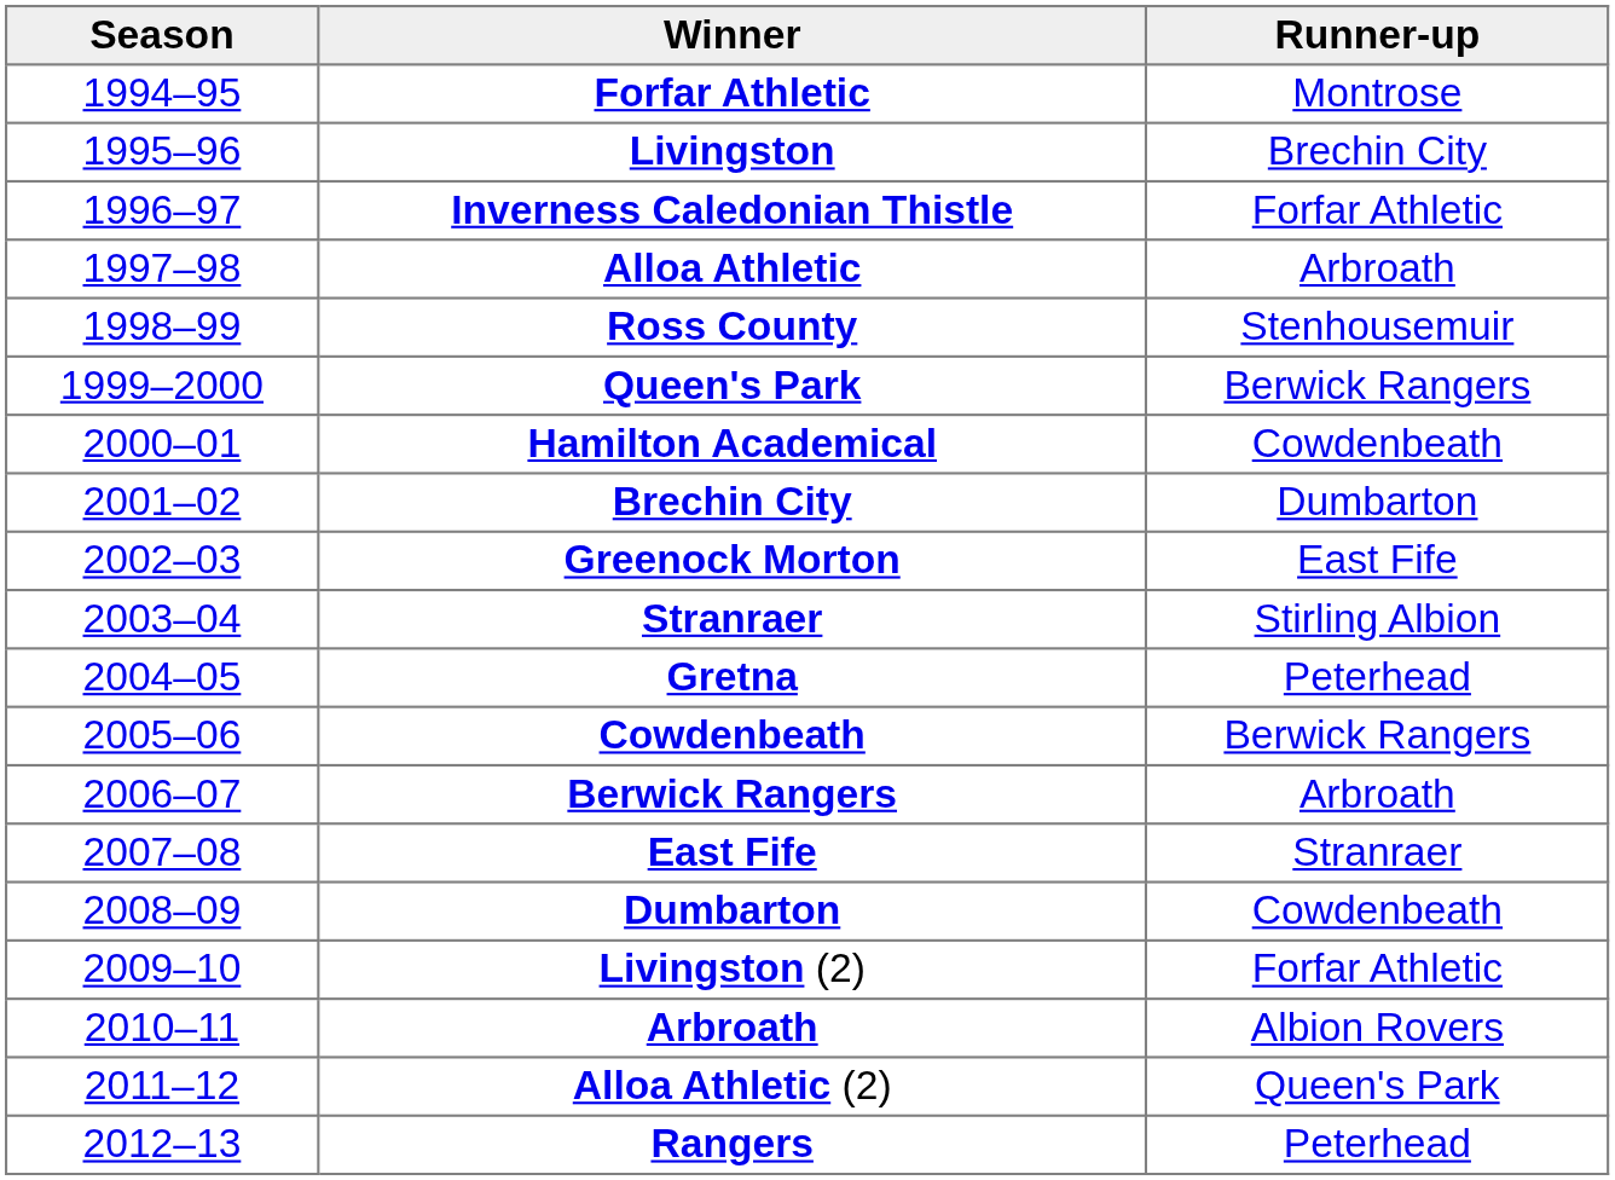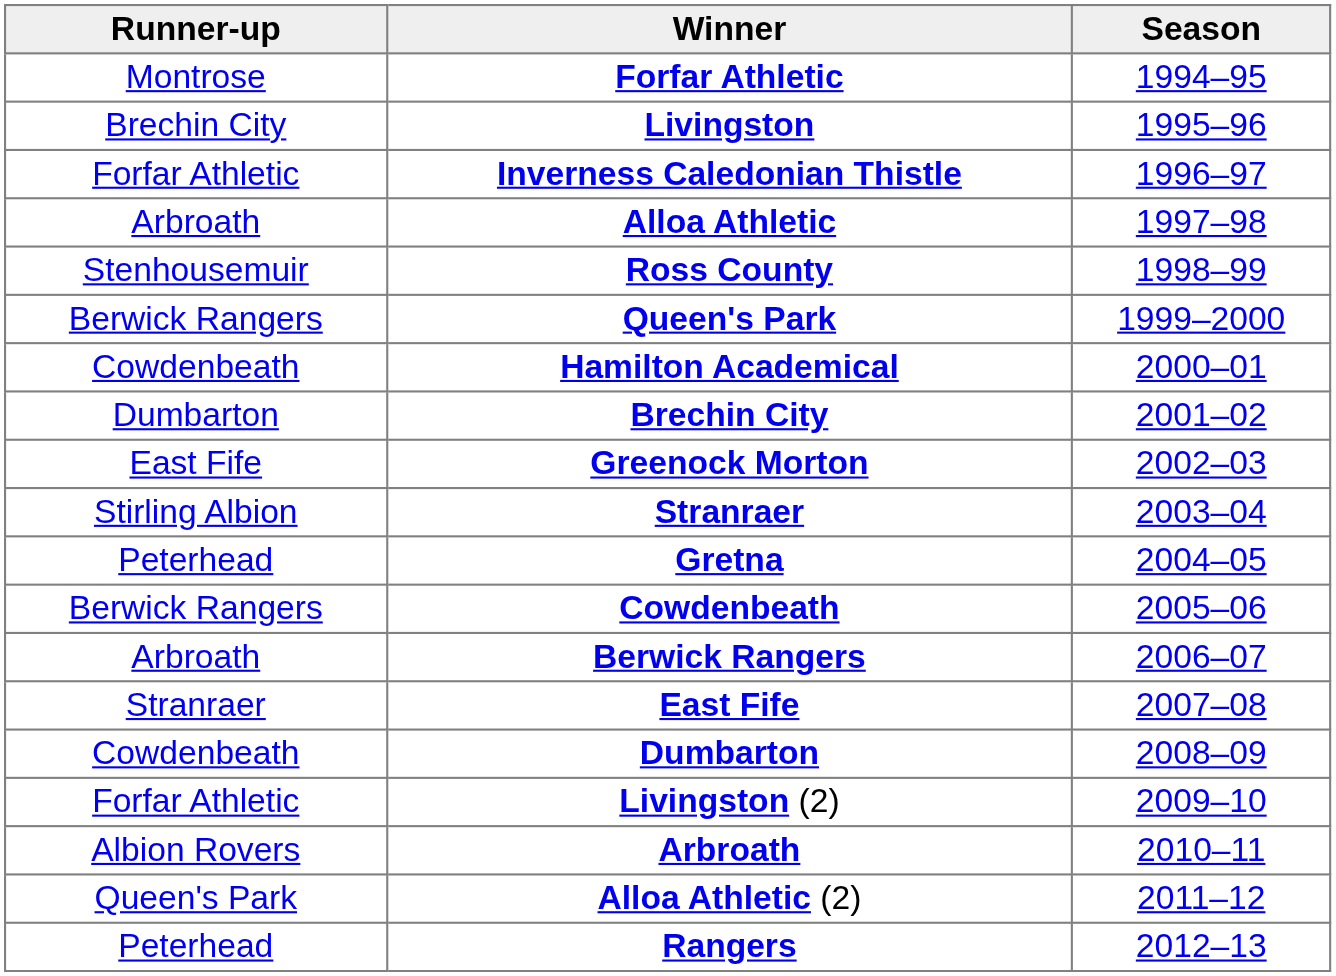columns swapped: Season <-> Runner-up
